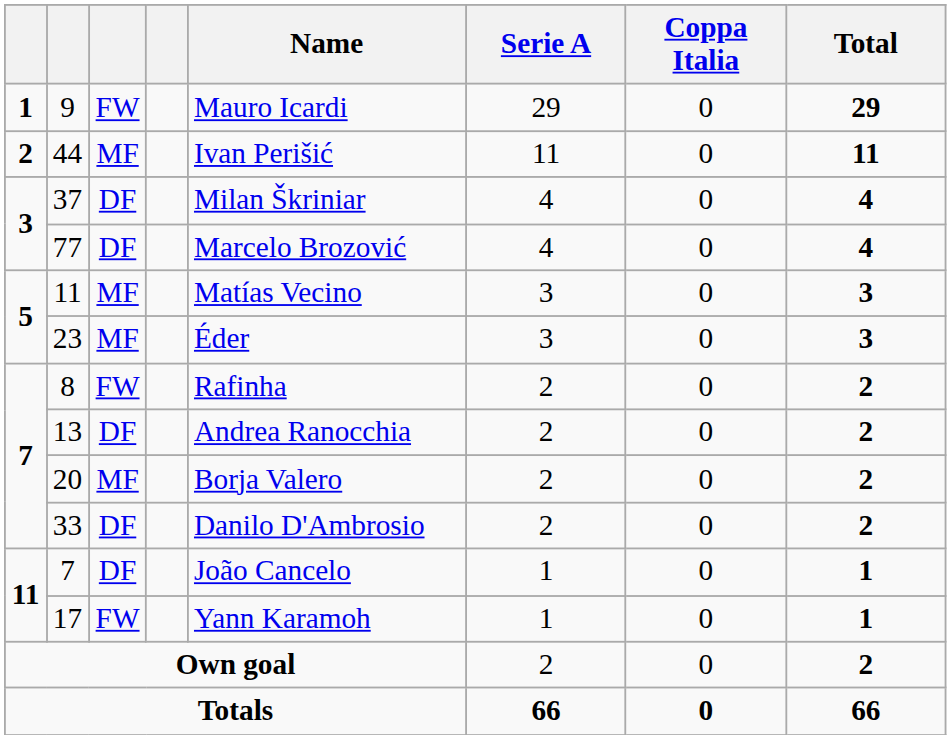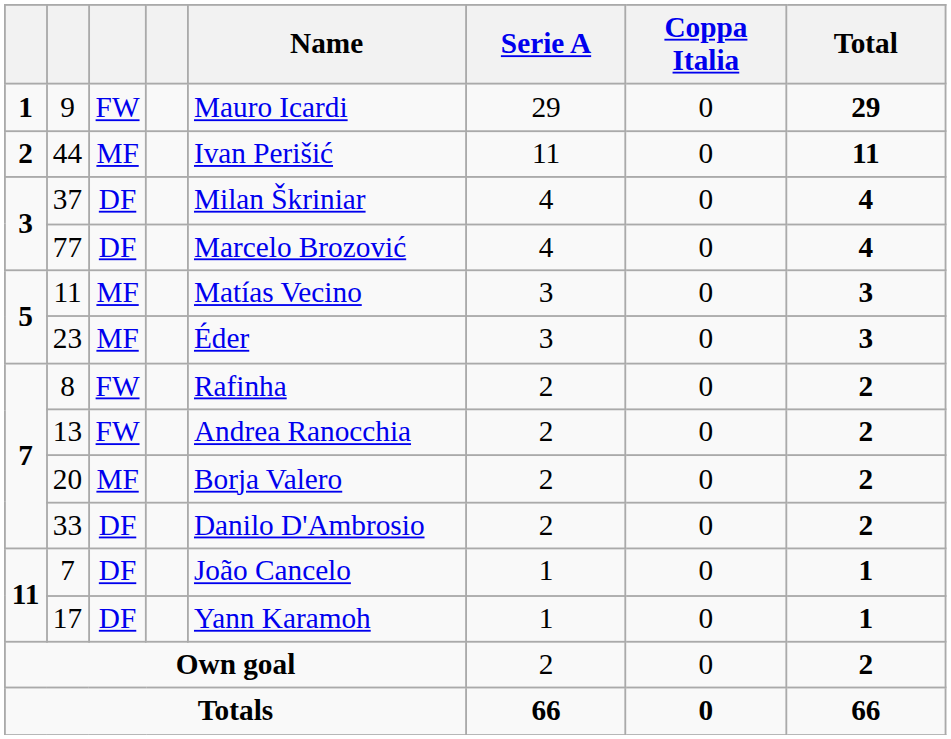13 | column 3: DF -> FW
17 | column 3: FW -> DF
